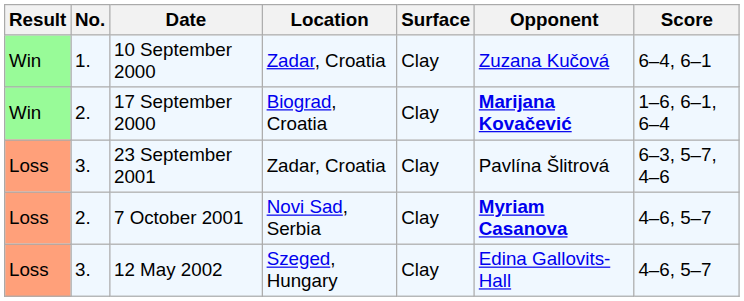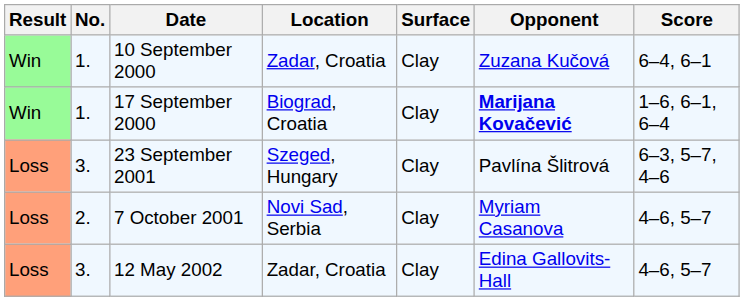17 September 2000 | No.: 2. -> 1.
23 September 2001 | Location: Zadar, Croatia -> Szeged, Hungary
7 October 2001 | Opponent: bold -> normal
12 May 2002 | Location: Szeged, Hungary -> Zadar, Croatia
